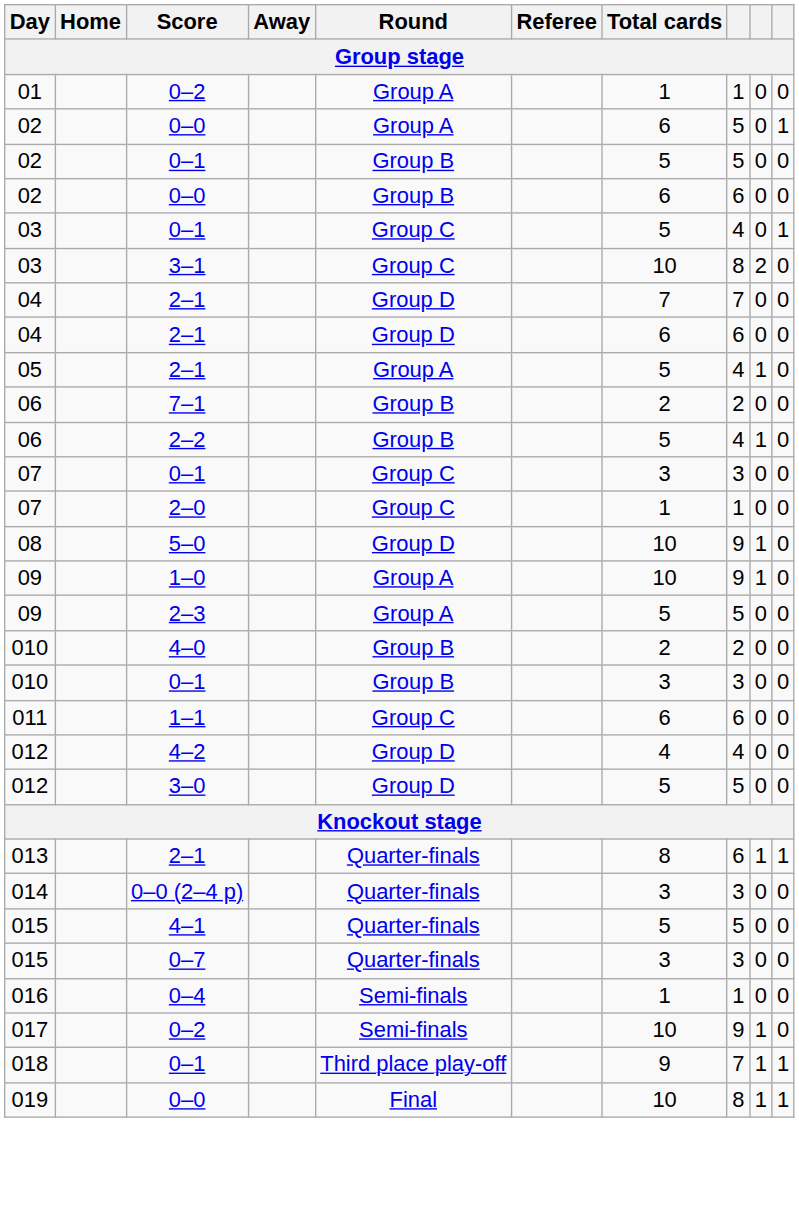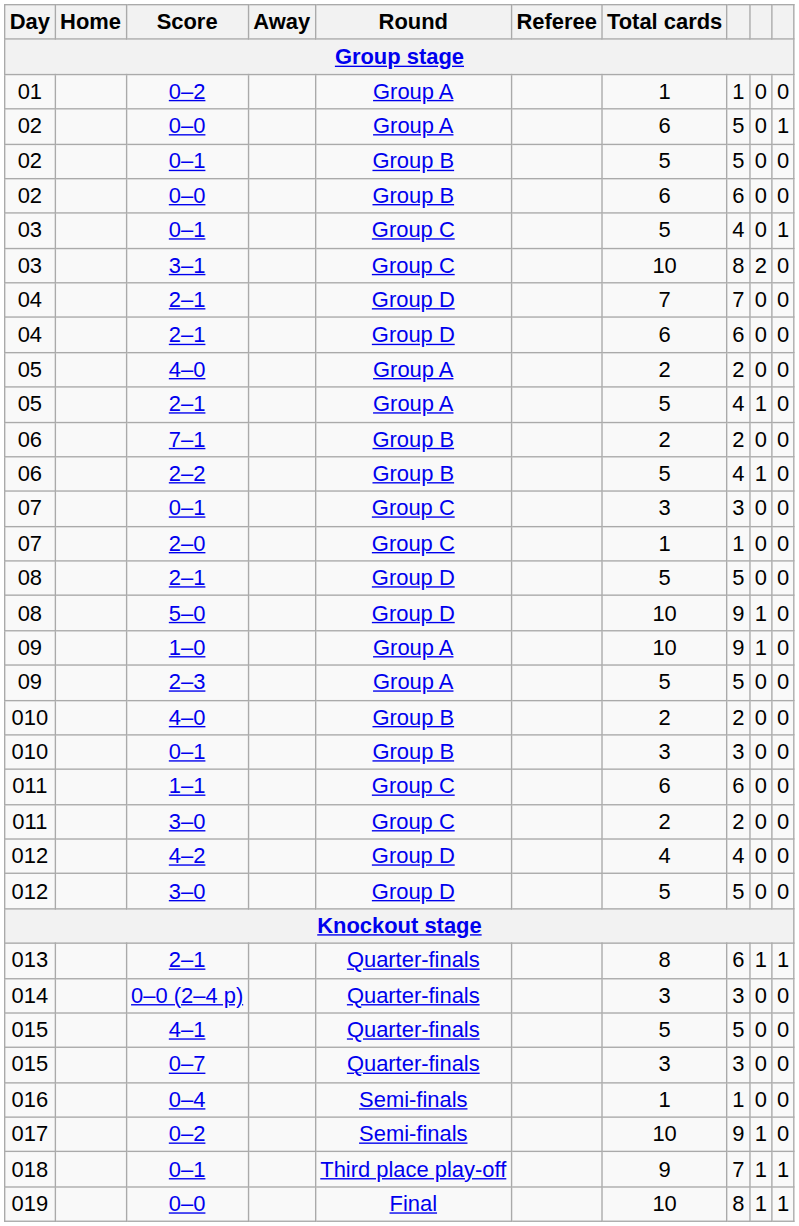+ row: 05 | 4–0 | Group A | 2 | 2 | 0 | 0
+ row: 08 | 2–1 | Group D | 5 | 5 | 0 | 0
+ row: 011 | 3–0 | Group C | 2 | 2 | 0 | 0
